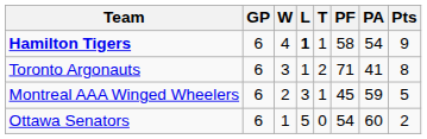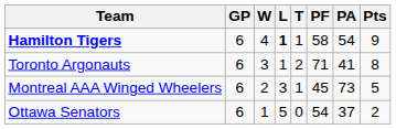Montreal AAA Winged Wheelers | PA: 59 -> 73
Ottawa Senators | PA: 60 -> 37
